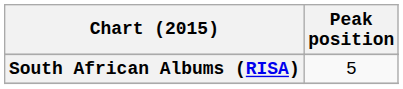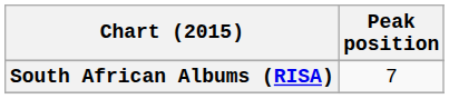South African Albums (RISA) | Peak position: 5 -> 7
